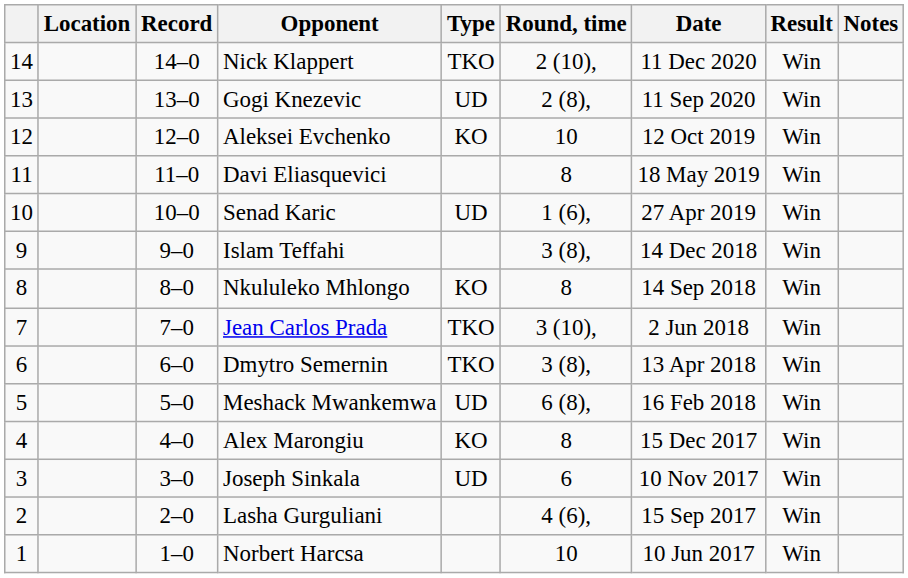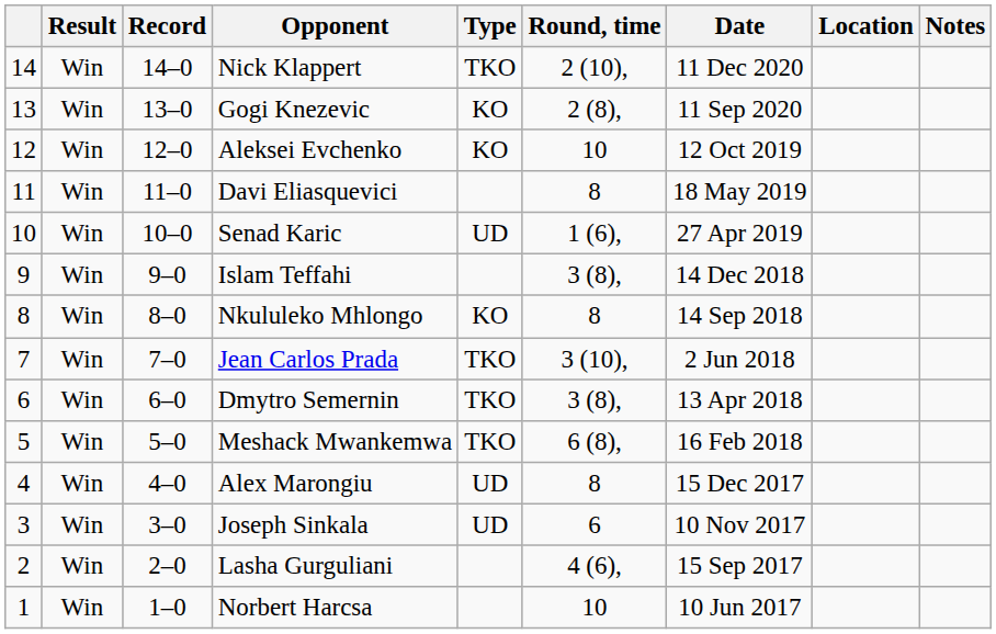columns swapped: Result <-> Location
Gogi Knezevic | Type: UD -> KO
Meshack Mwankemwa | Type: UD -> TKO
Alex Marongiu | Type: KO -> UD
